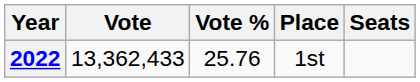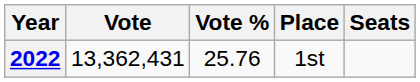2022 | Vote: 13,362,433 -> 13,362,431
